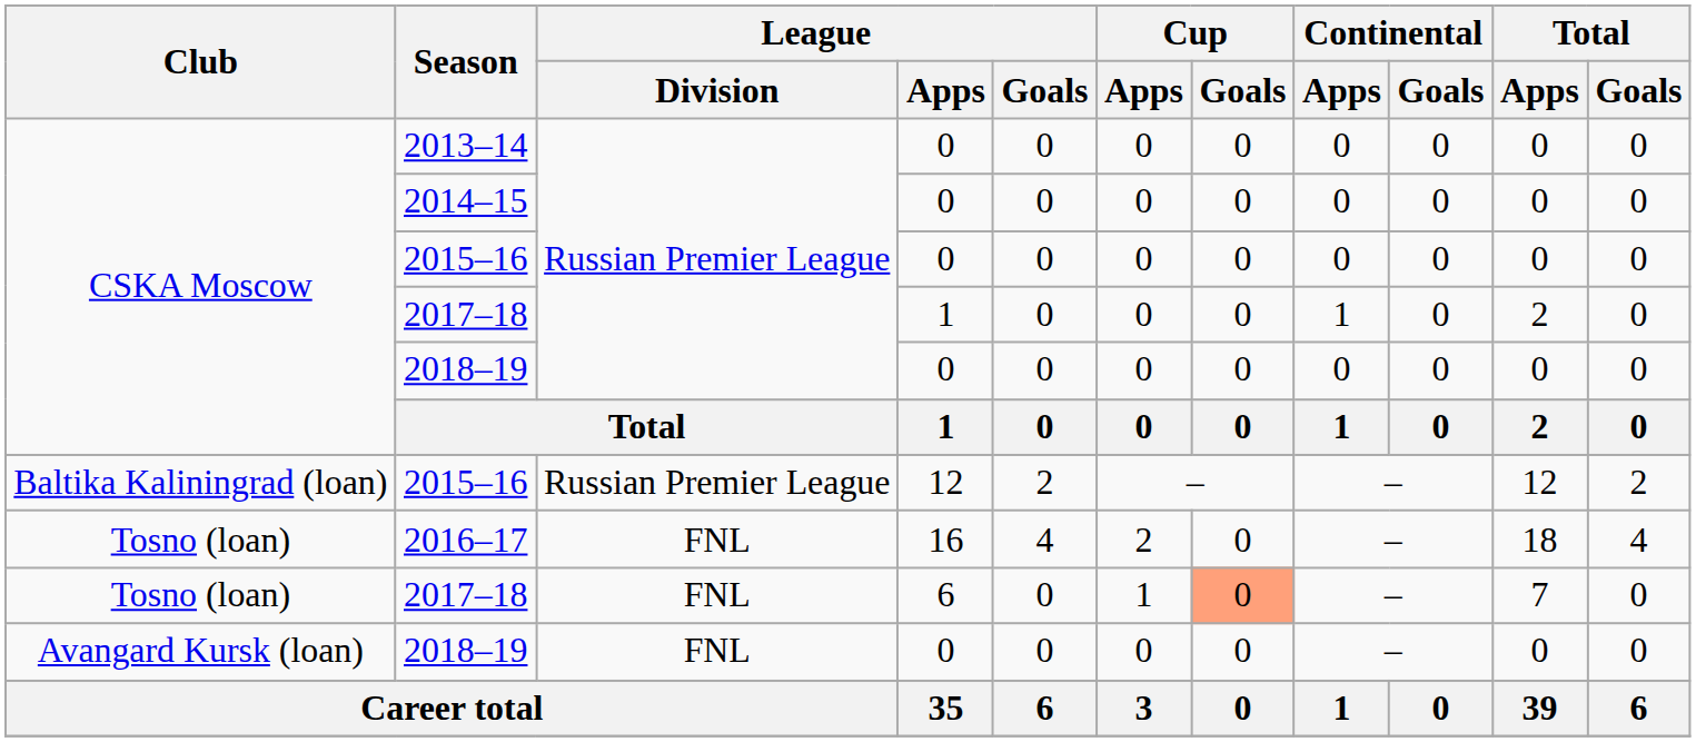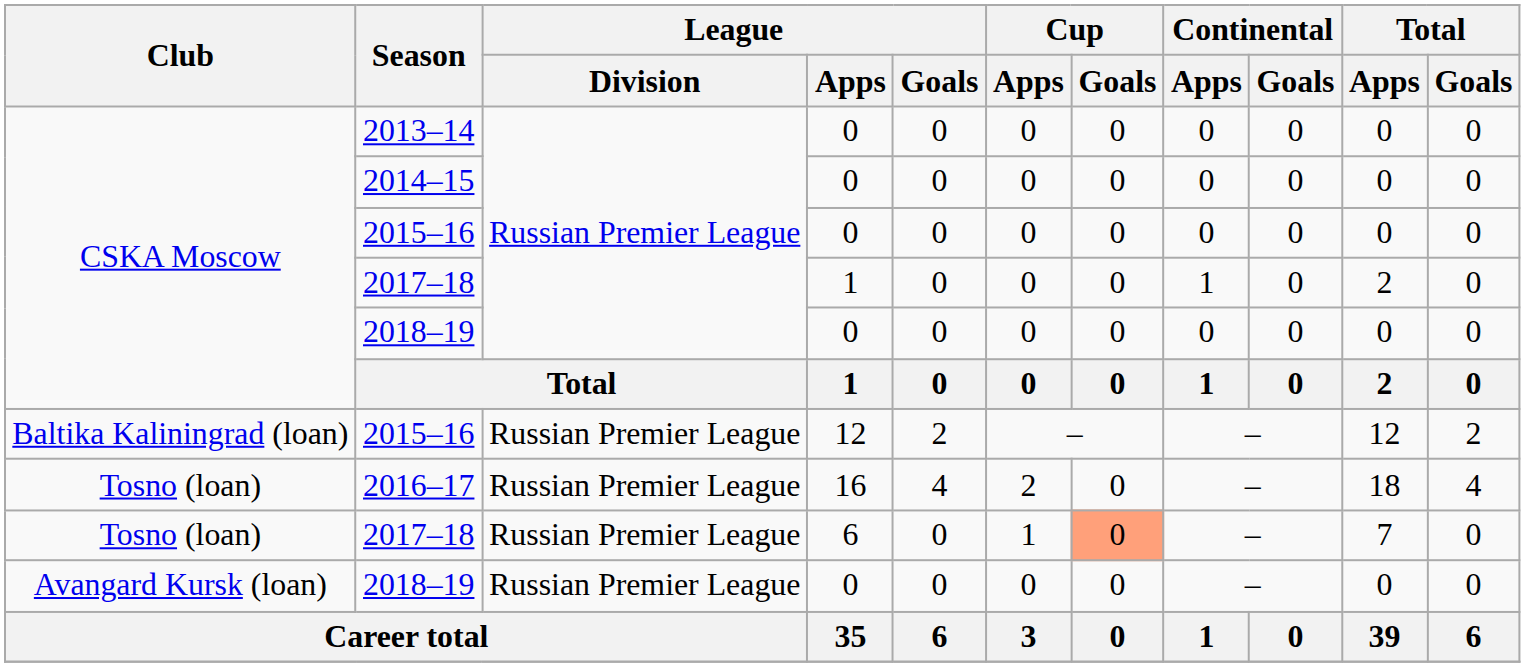2016–17 | League / Division: FNL -> Russian Premier League
Tosno (loan) / 2017–18 | League / Division: FNL -> Russian Premier League
Avangard Kursk (loan) / 2018–19 | League / Division: FNL -> Russian Premier League
